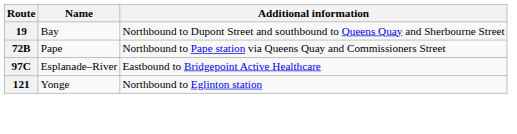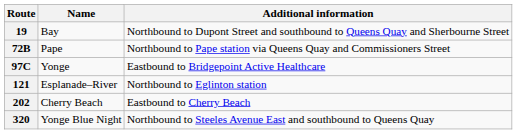97C | Name: Esplanade–River -> Yonge
121 | Name: Yonge -> Esplanade–River
+ row: 202 | Cherry Beach | Eastbound to Cherry Beach
+ row: 320 | Yonge Blue Night | Northbound to Steeles Avenue East and southbound to Queens Quay
